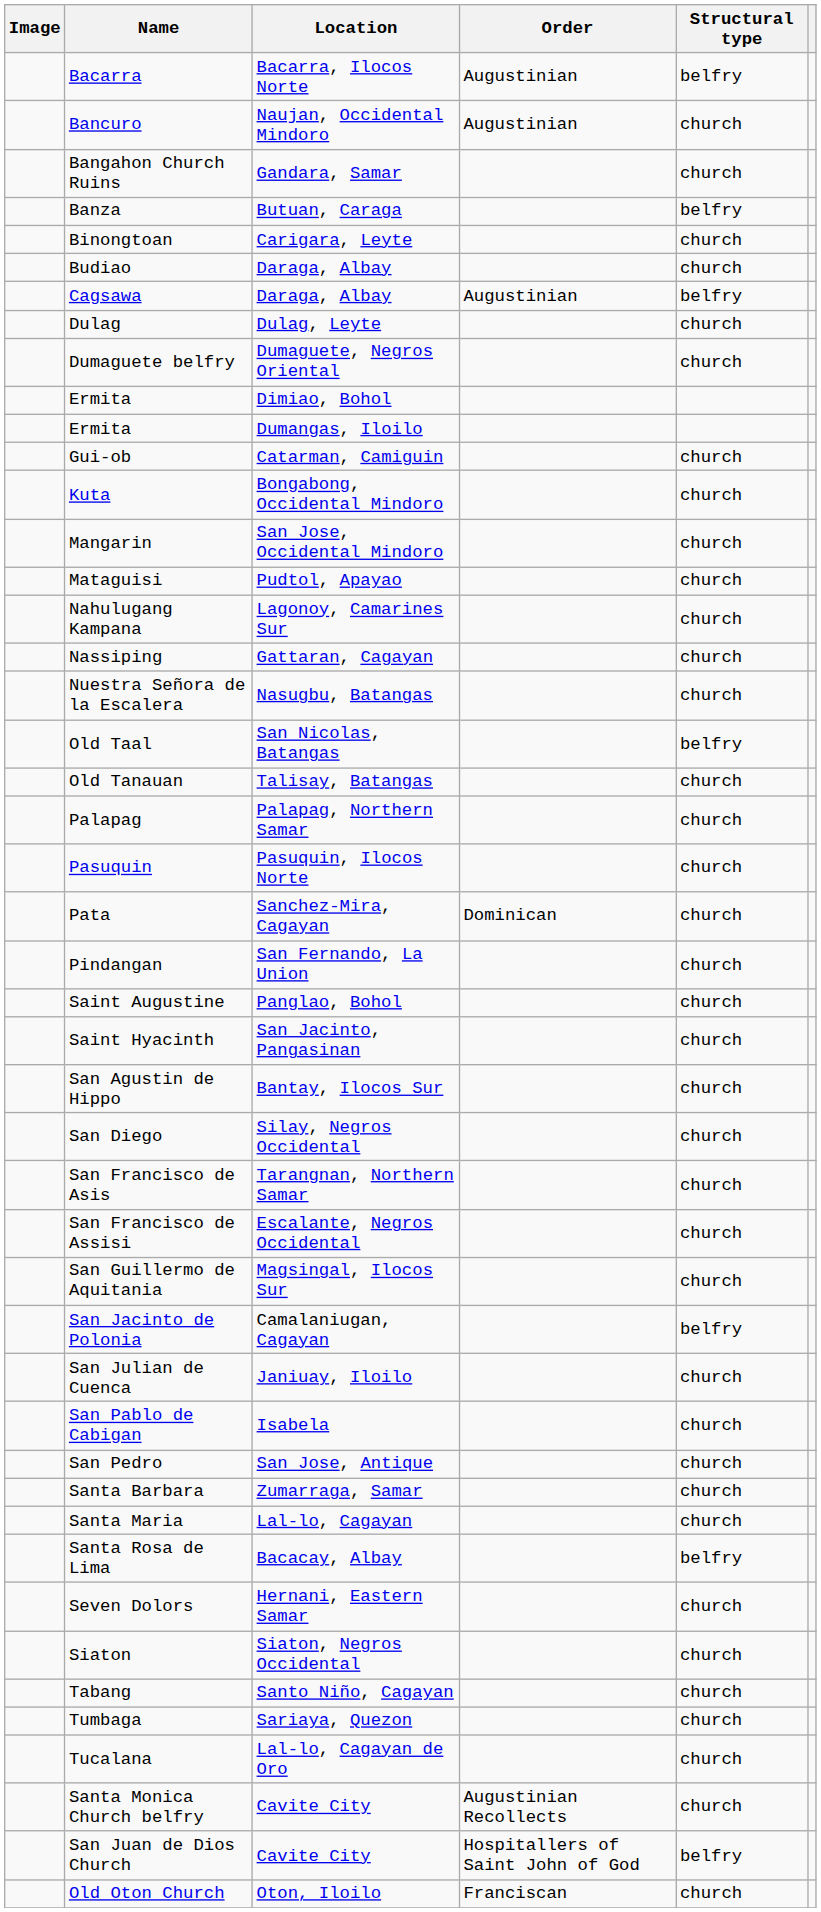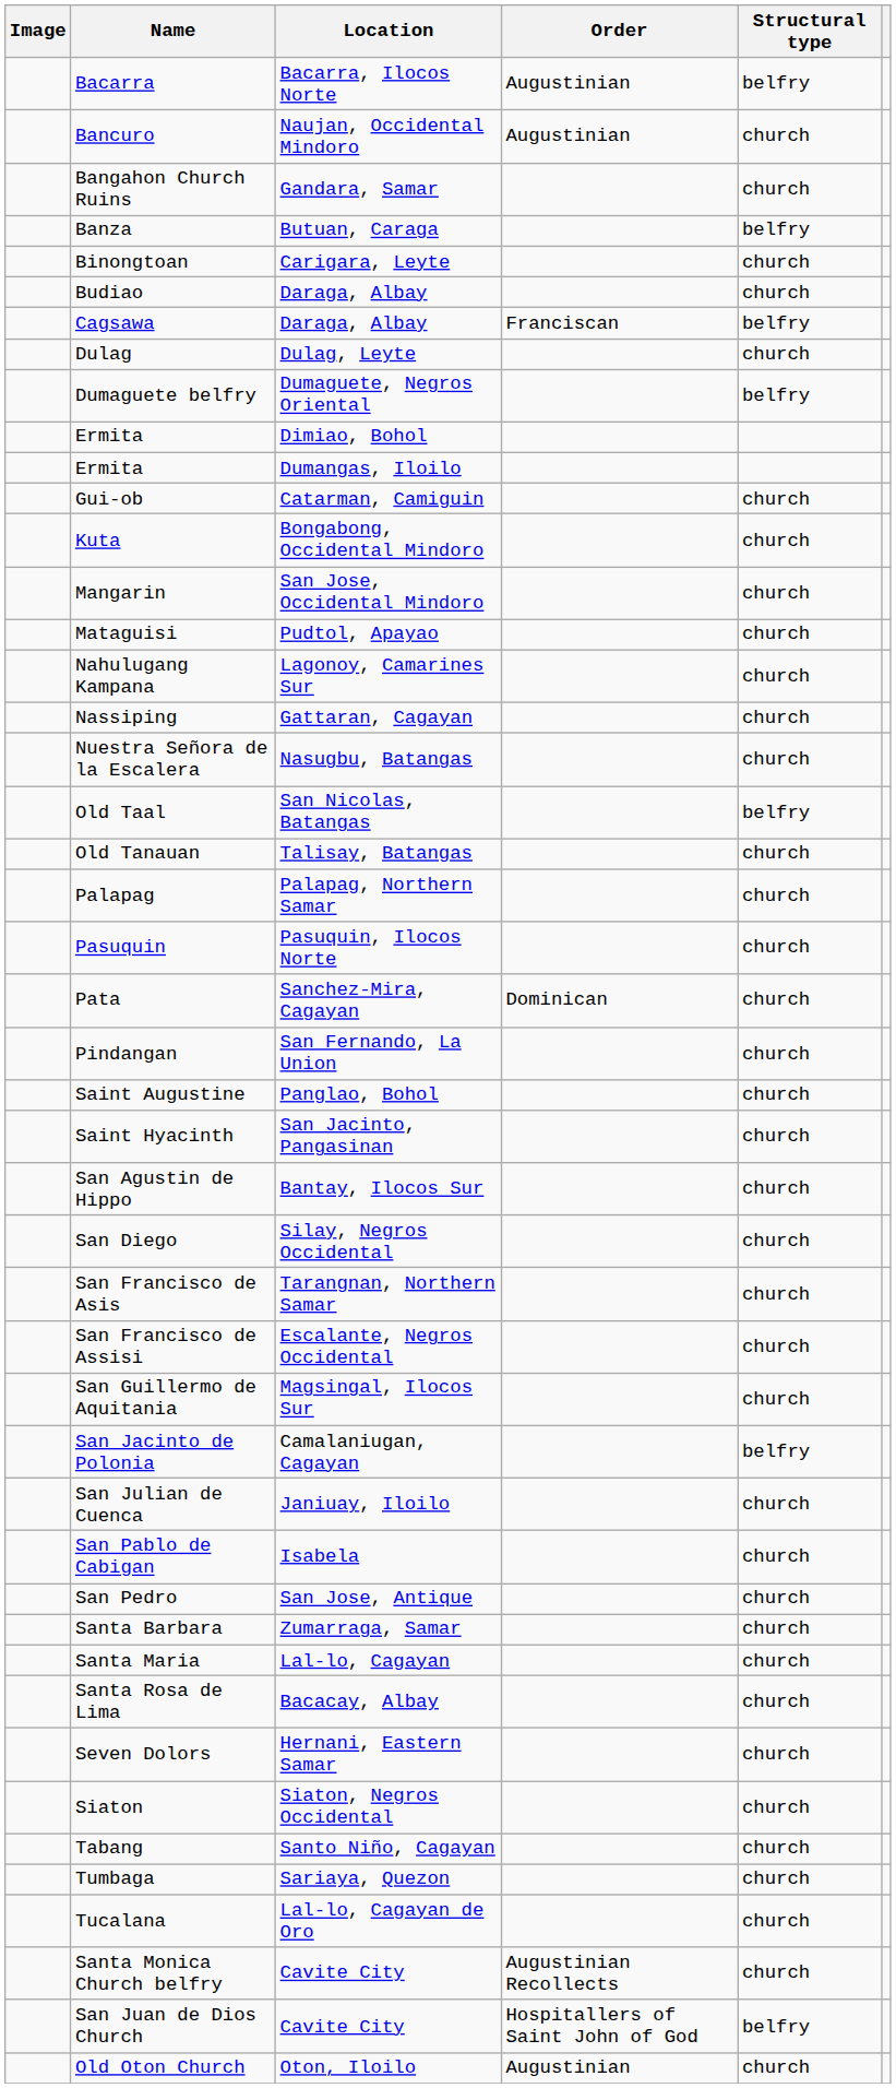Cagsawa | Order: Augustinian -> Franciscan
Dumaguete belfry | Structural type: church -> belfry
Santa Rosa de Lima | Structural type: belfry -> church
Old Oton Church | Order: Franciscan -> Augustinian
